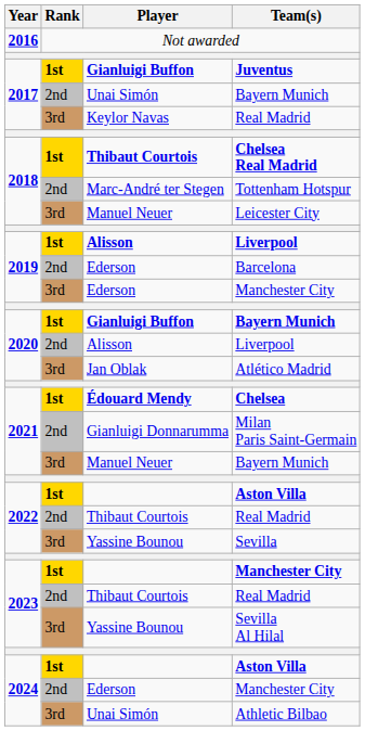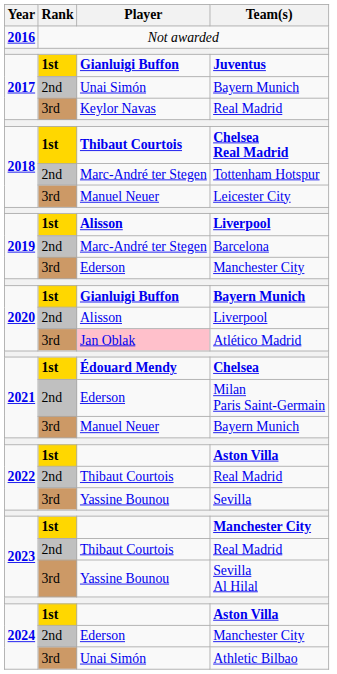Barcelona | Player: Ederson -> Marc-André ter Stegen
Atlético Madrid | Player: no background -> pink background
Milan Paris Saint-Germain | Player: Gianluigi Donnarumma -> Ederson
